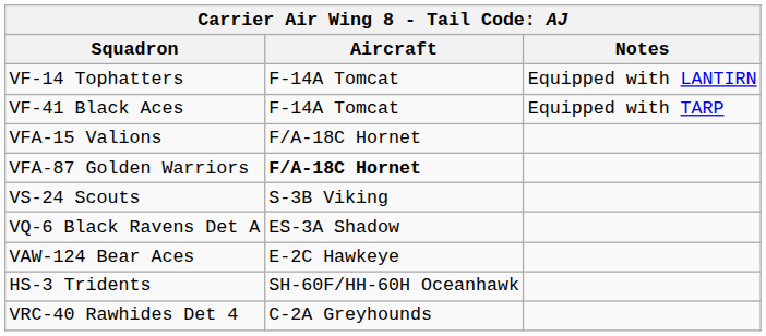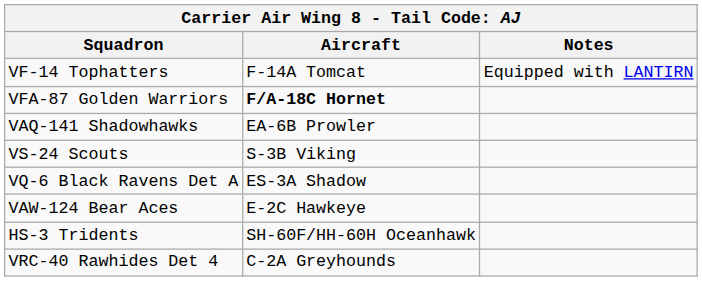- row: VF-41 Black Aces | F-14A Tomcat | Equipped with TARP
- row: VFA-15 Valions | F/A-18C Hornet
+ row: VAQ-141 Shadowhawks | EA-6B Prowler
